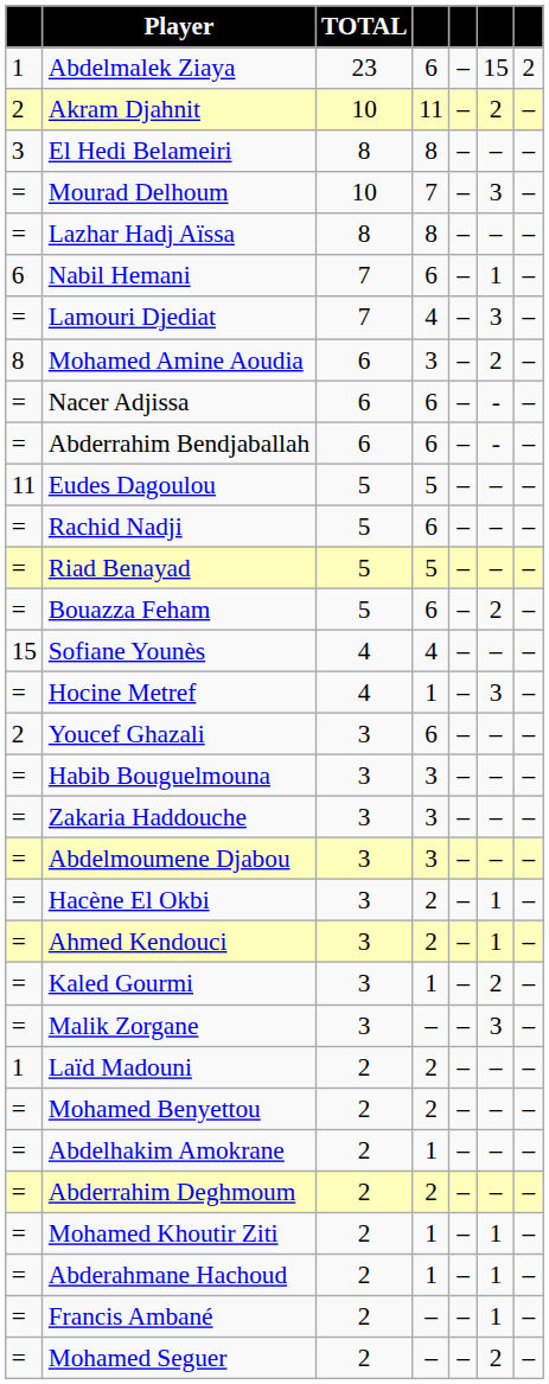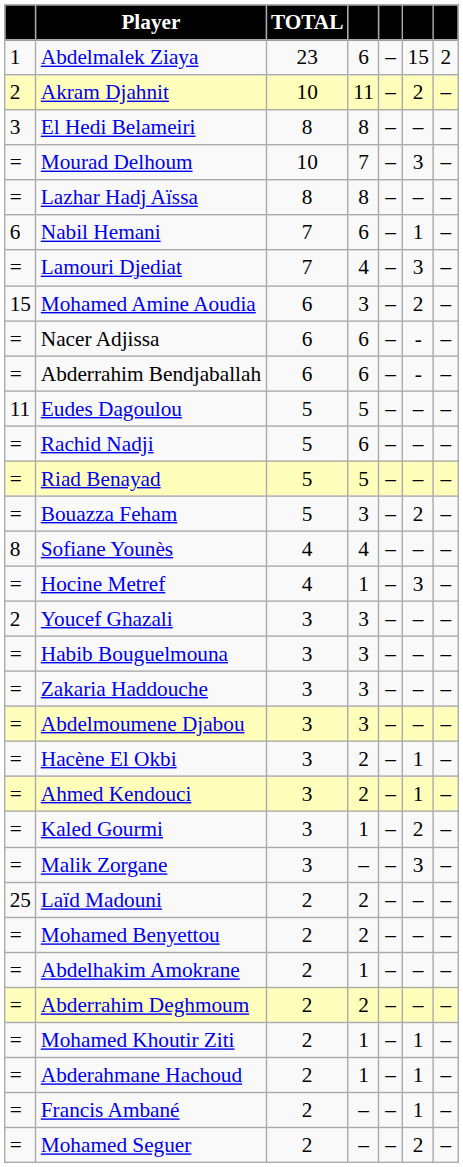Mohamed Amine Aoudia | column 1: 8 -> 15
Bouazza Feham | column 4: 6 -> 3
Sofiane Younès | column 1: 15 -> 8
Youcef Ghazali | column 4: 6 -> 3
Laïd Madouni | column 1: 1 -> 25
